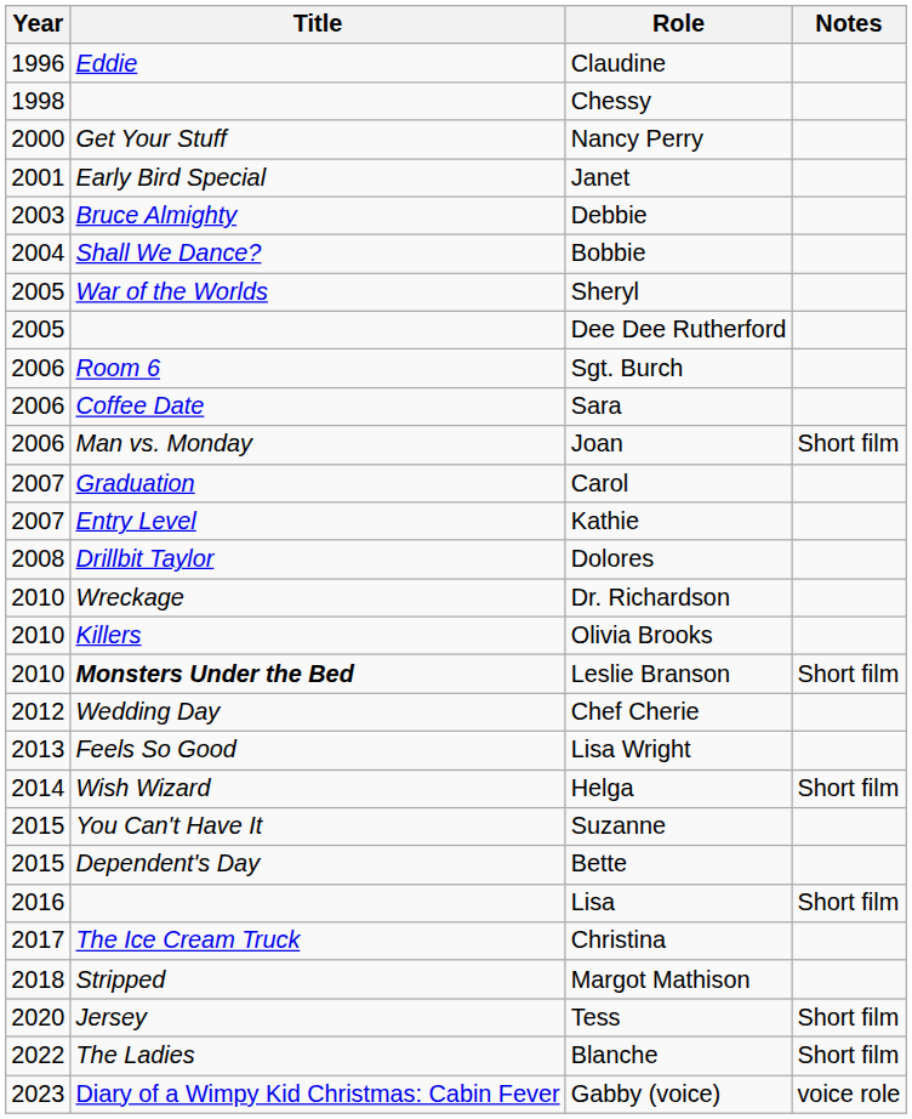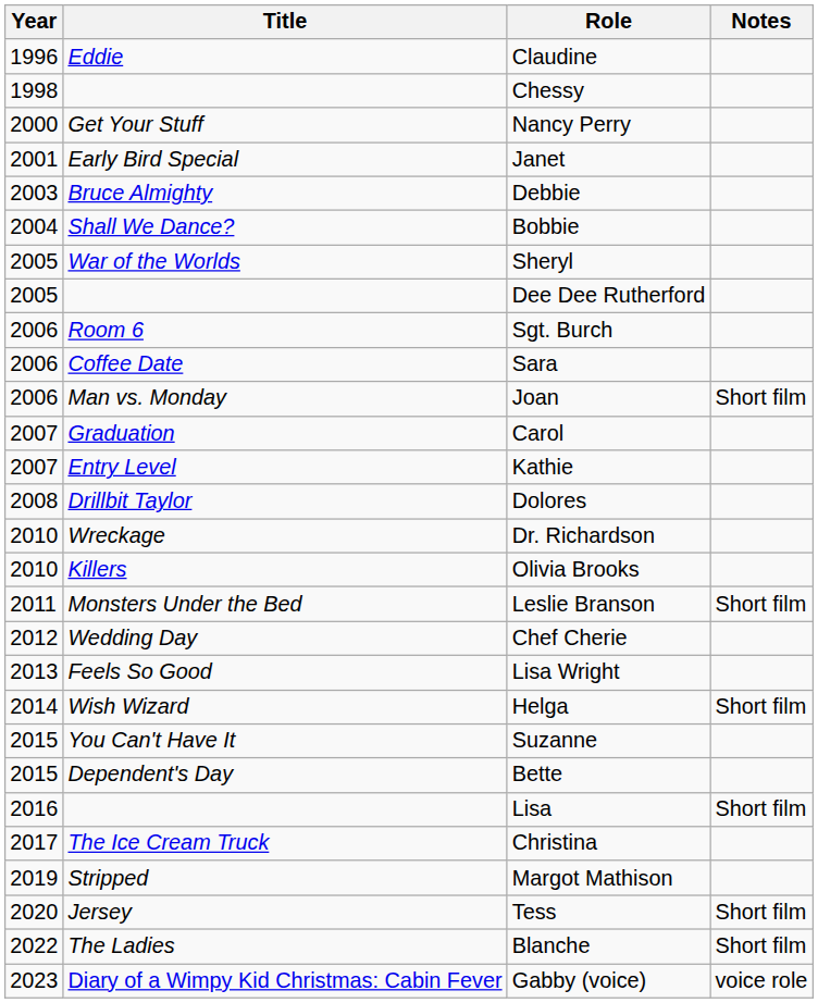Leslie Branson | Year: 2010 -> 2011
Leslie Branson | Title: bold -> normal
Margot Mathison | Year: 2018 -> 2019
